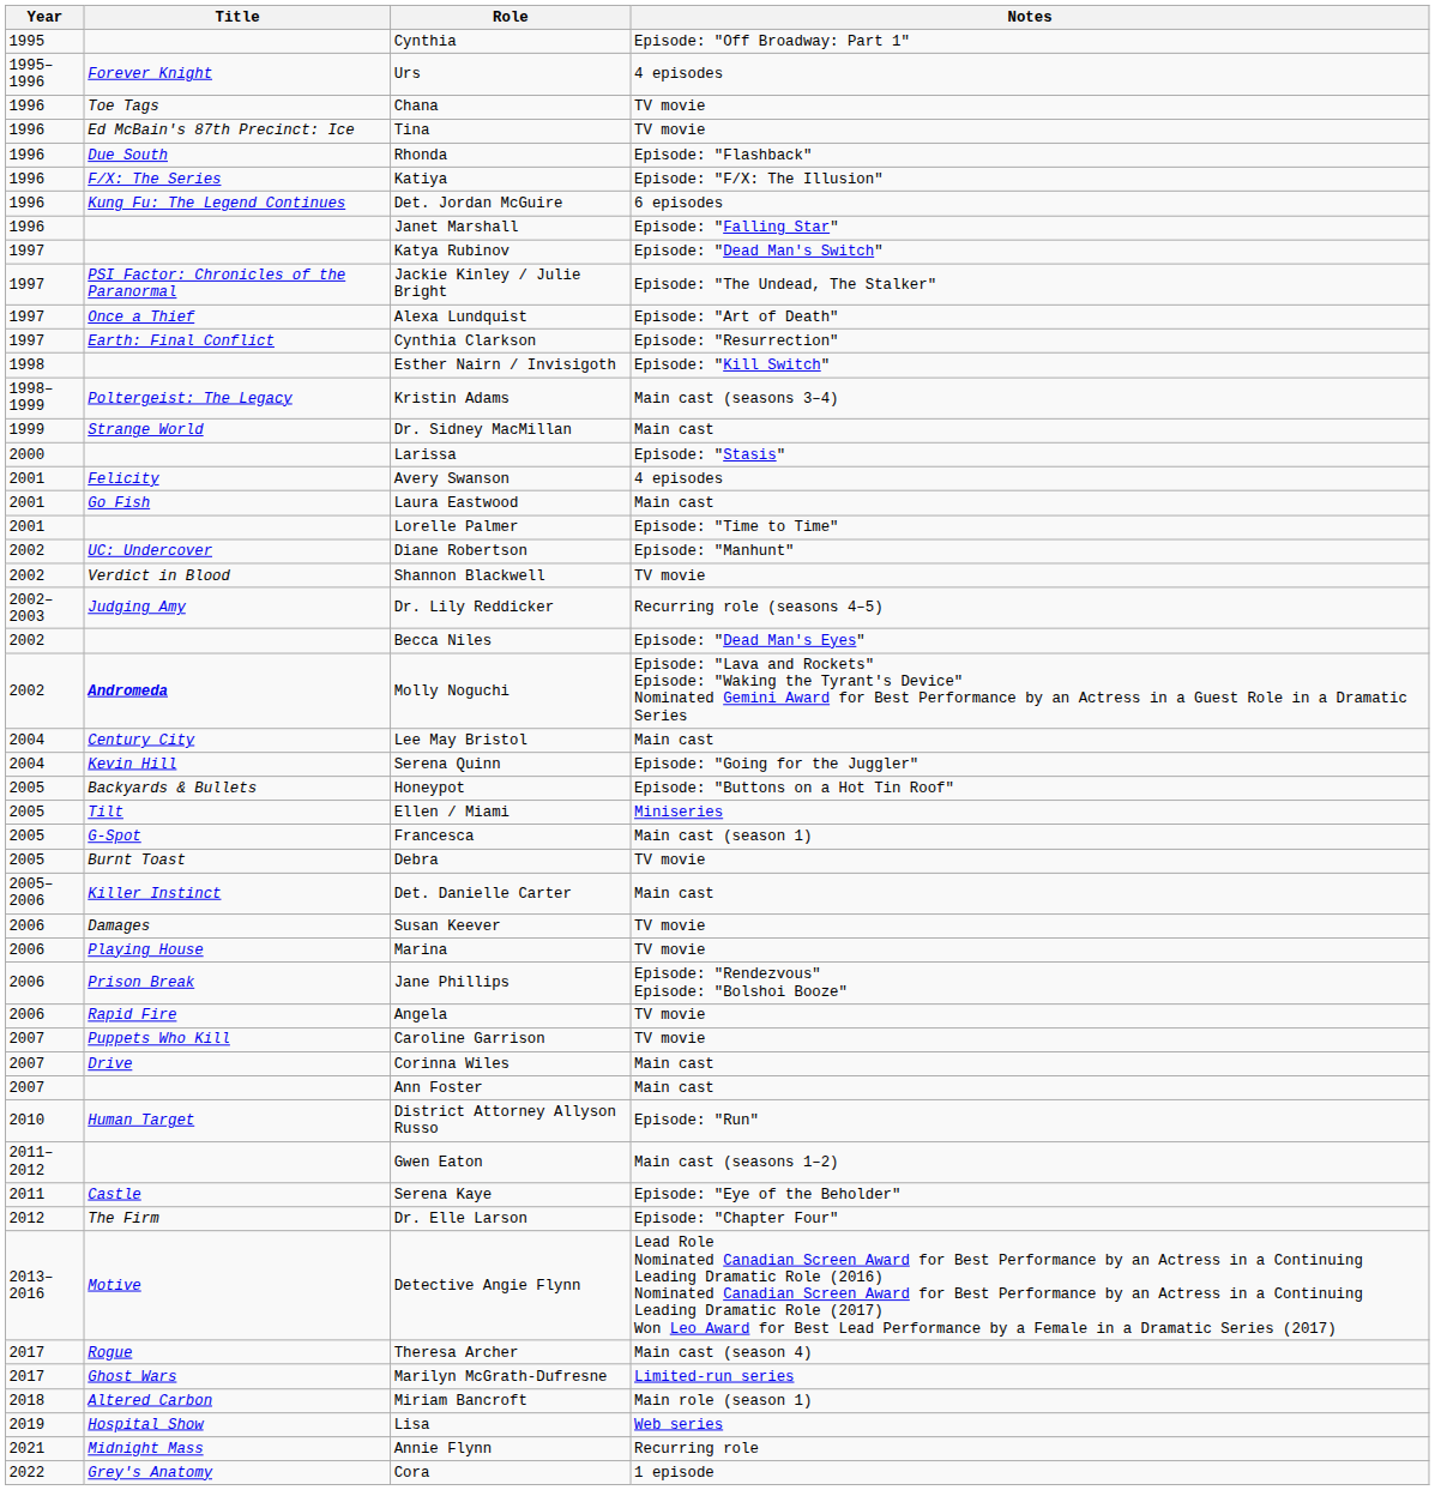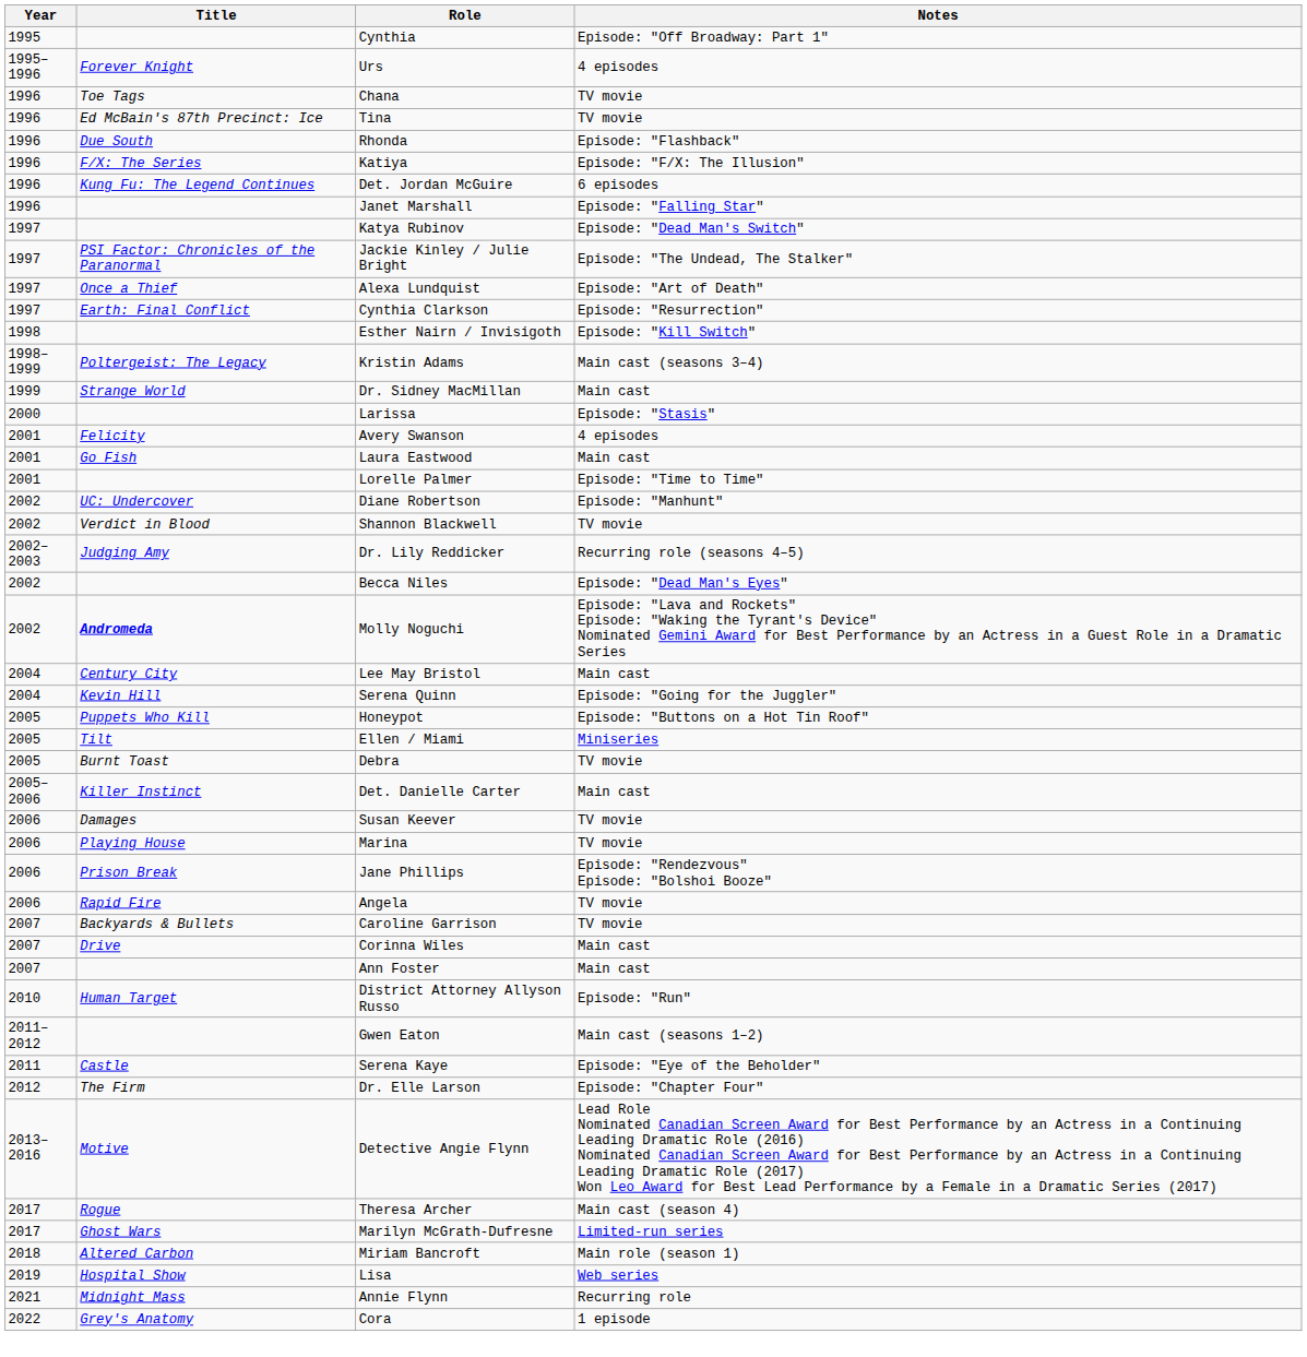Honeypot | Title: Backyards & Bullets -> Puppets Who Kill
- row: 2005 | G-Spot | Francesca | Main cast (season 1)
Caroline Garrison | Title: Puppets Who Kill -> Backyards & Bullets
